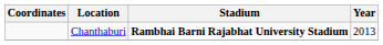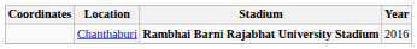Chanthaburi | Year: 2013 -> 2016
